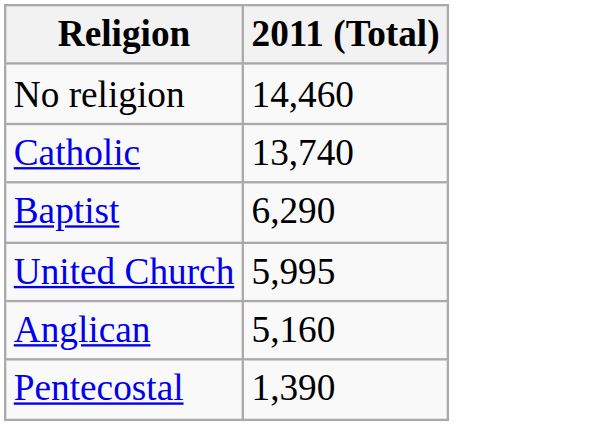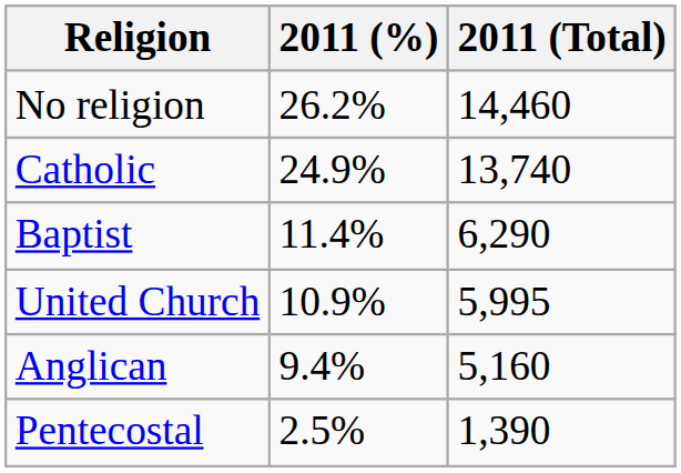+ column: 2011 (%) | 26.2% | 24.9% | 11.4% | 10.9% | 9.4% | 2.5%
